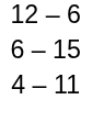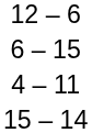+ row: 15 – 14
